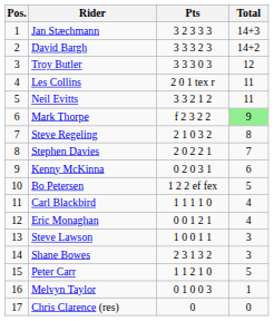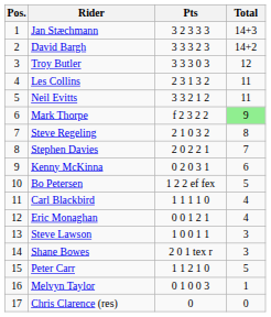Les Collins | Pts: 2 0 1 tex r -> 2 3 1 3 2
Shane Bowes | Pts: 2 3 1 3 2 -> 2 0 1 tex r
